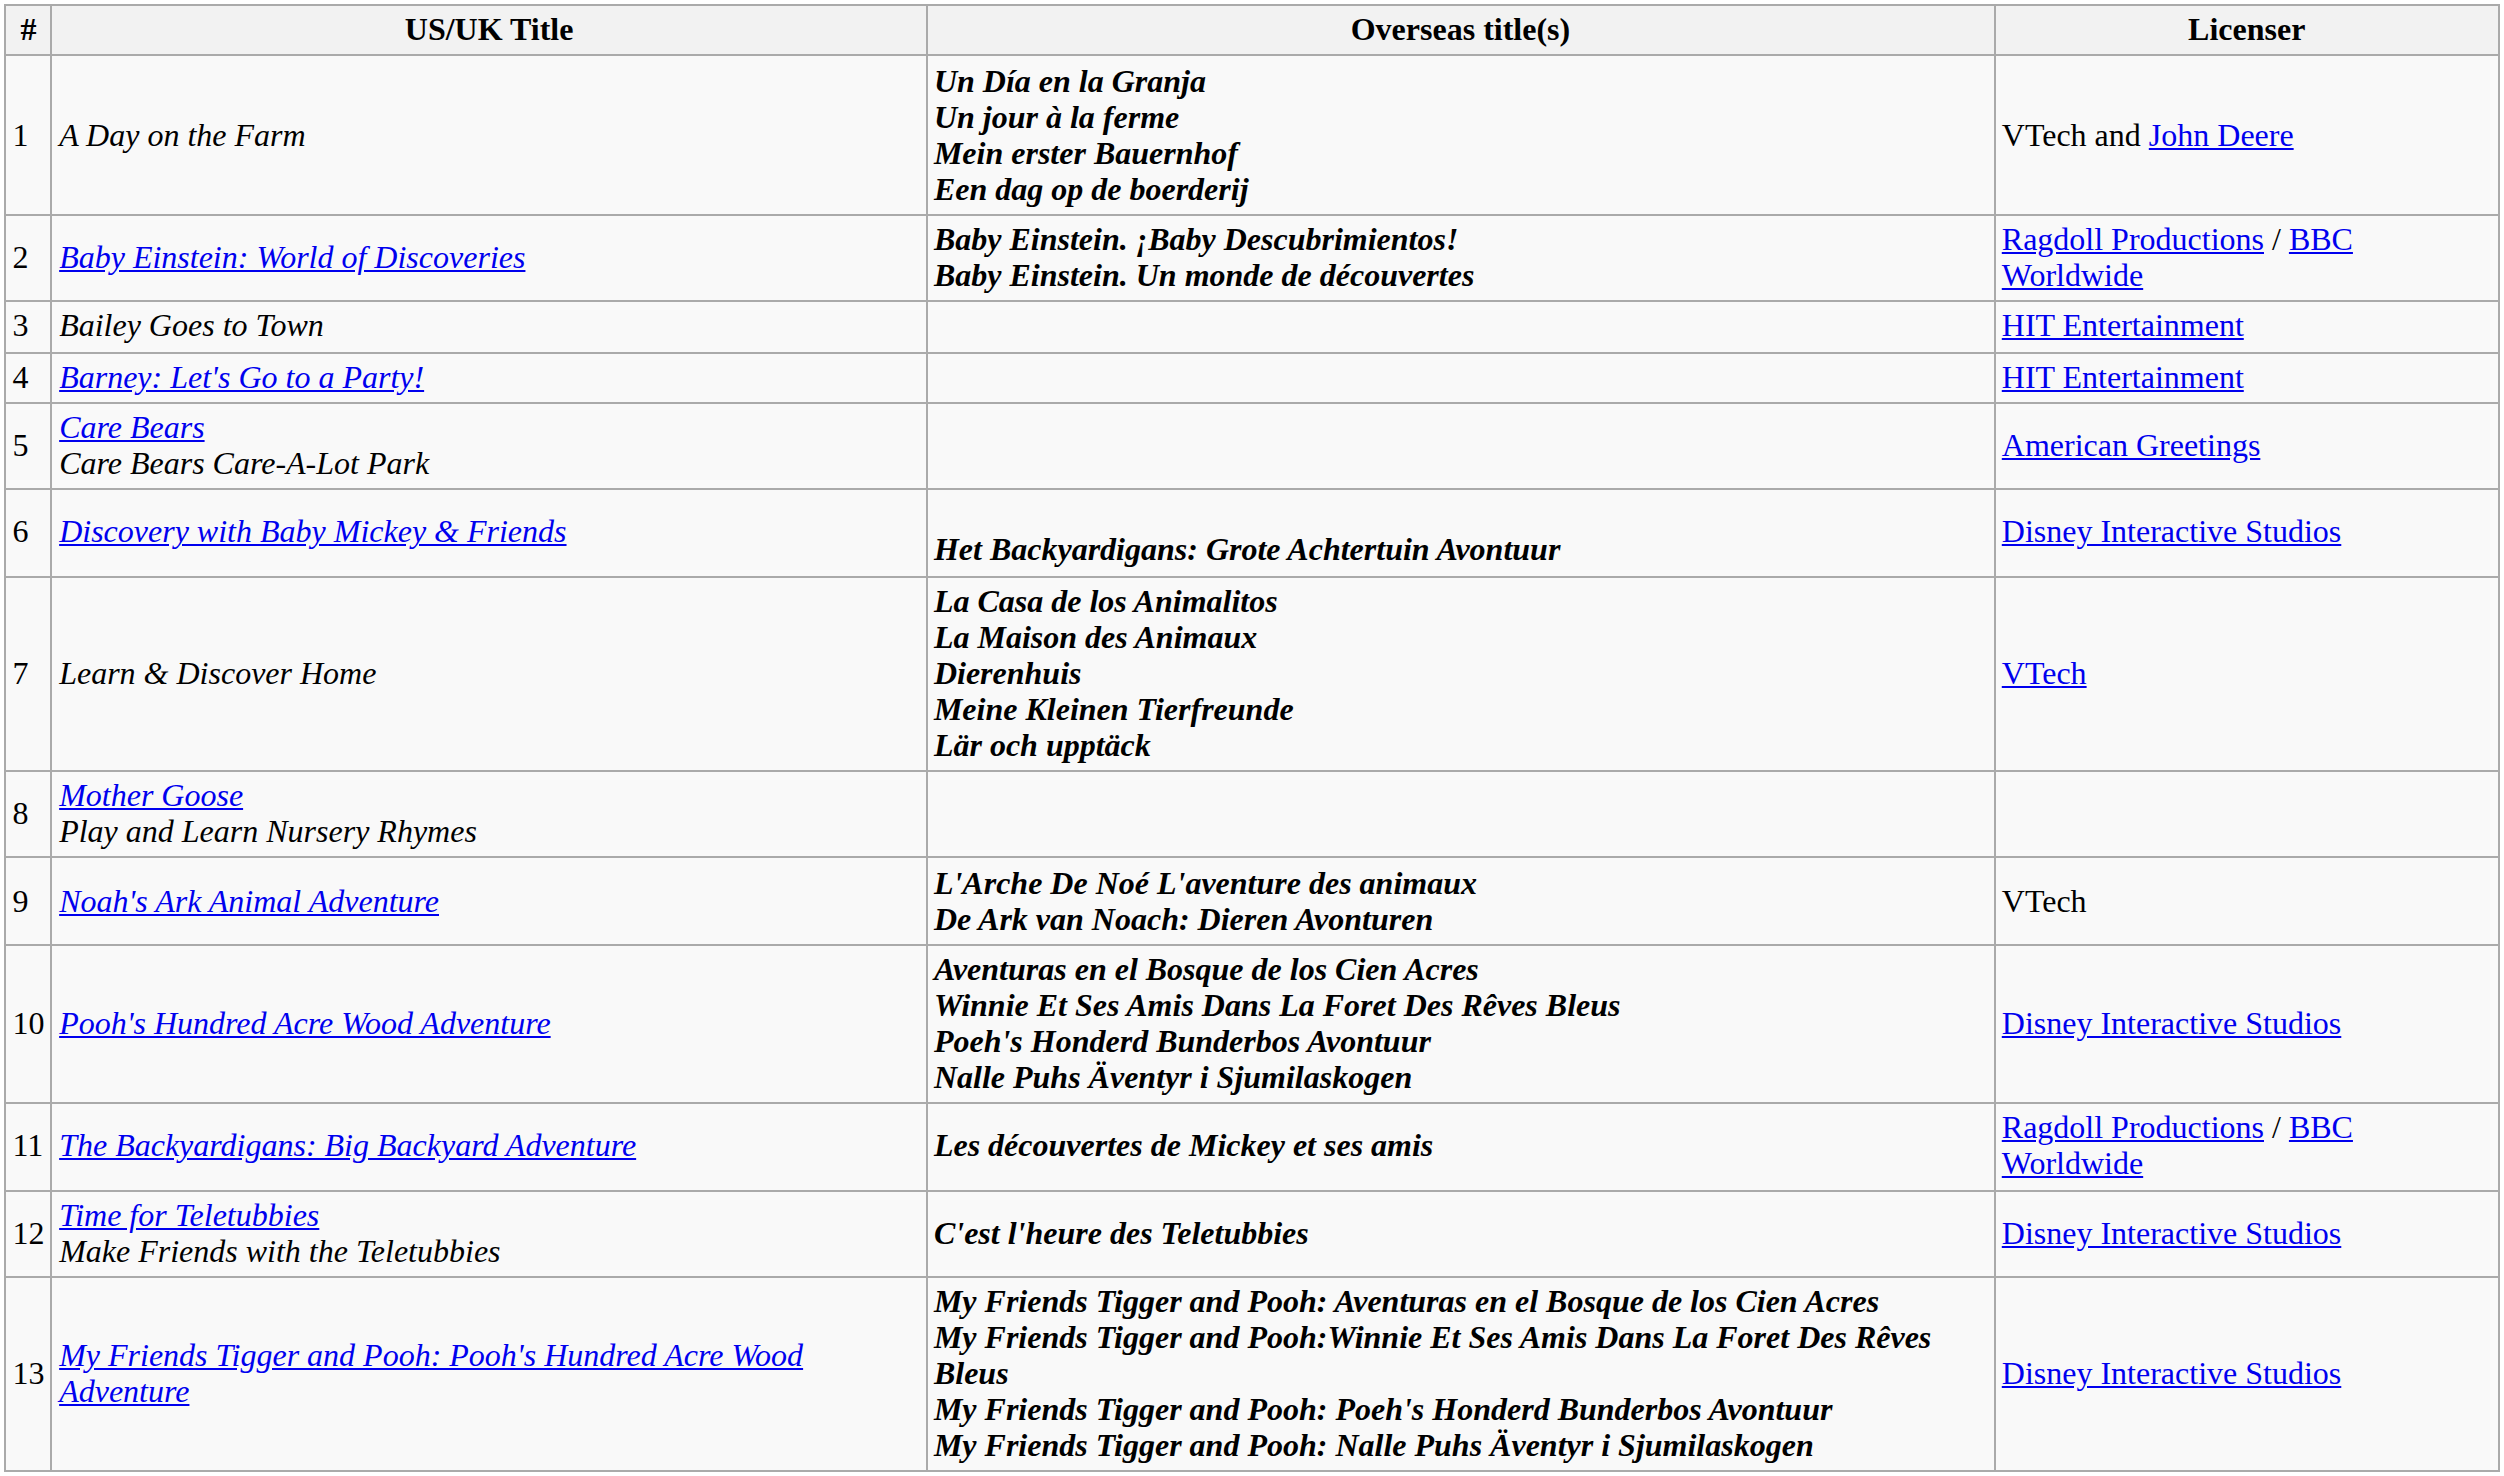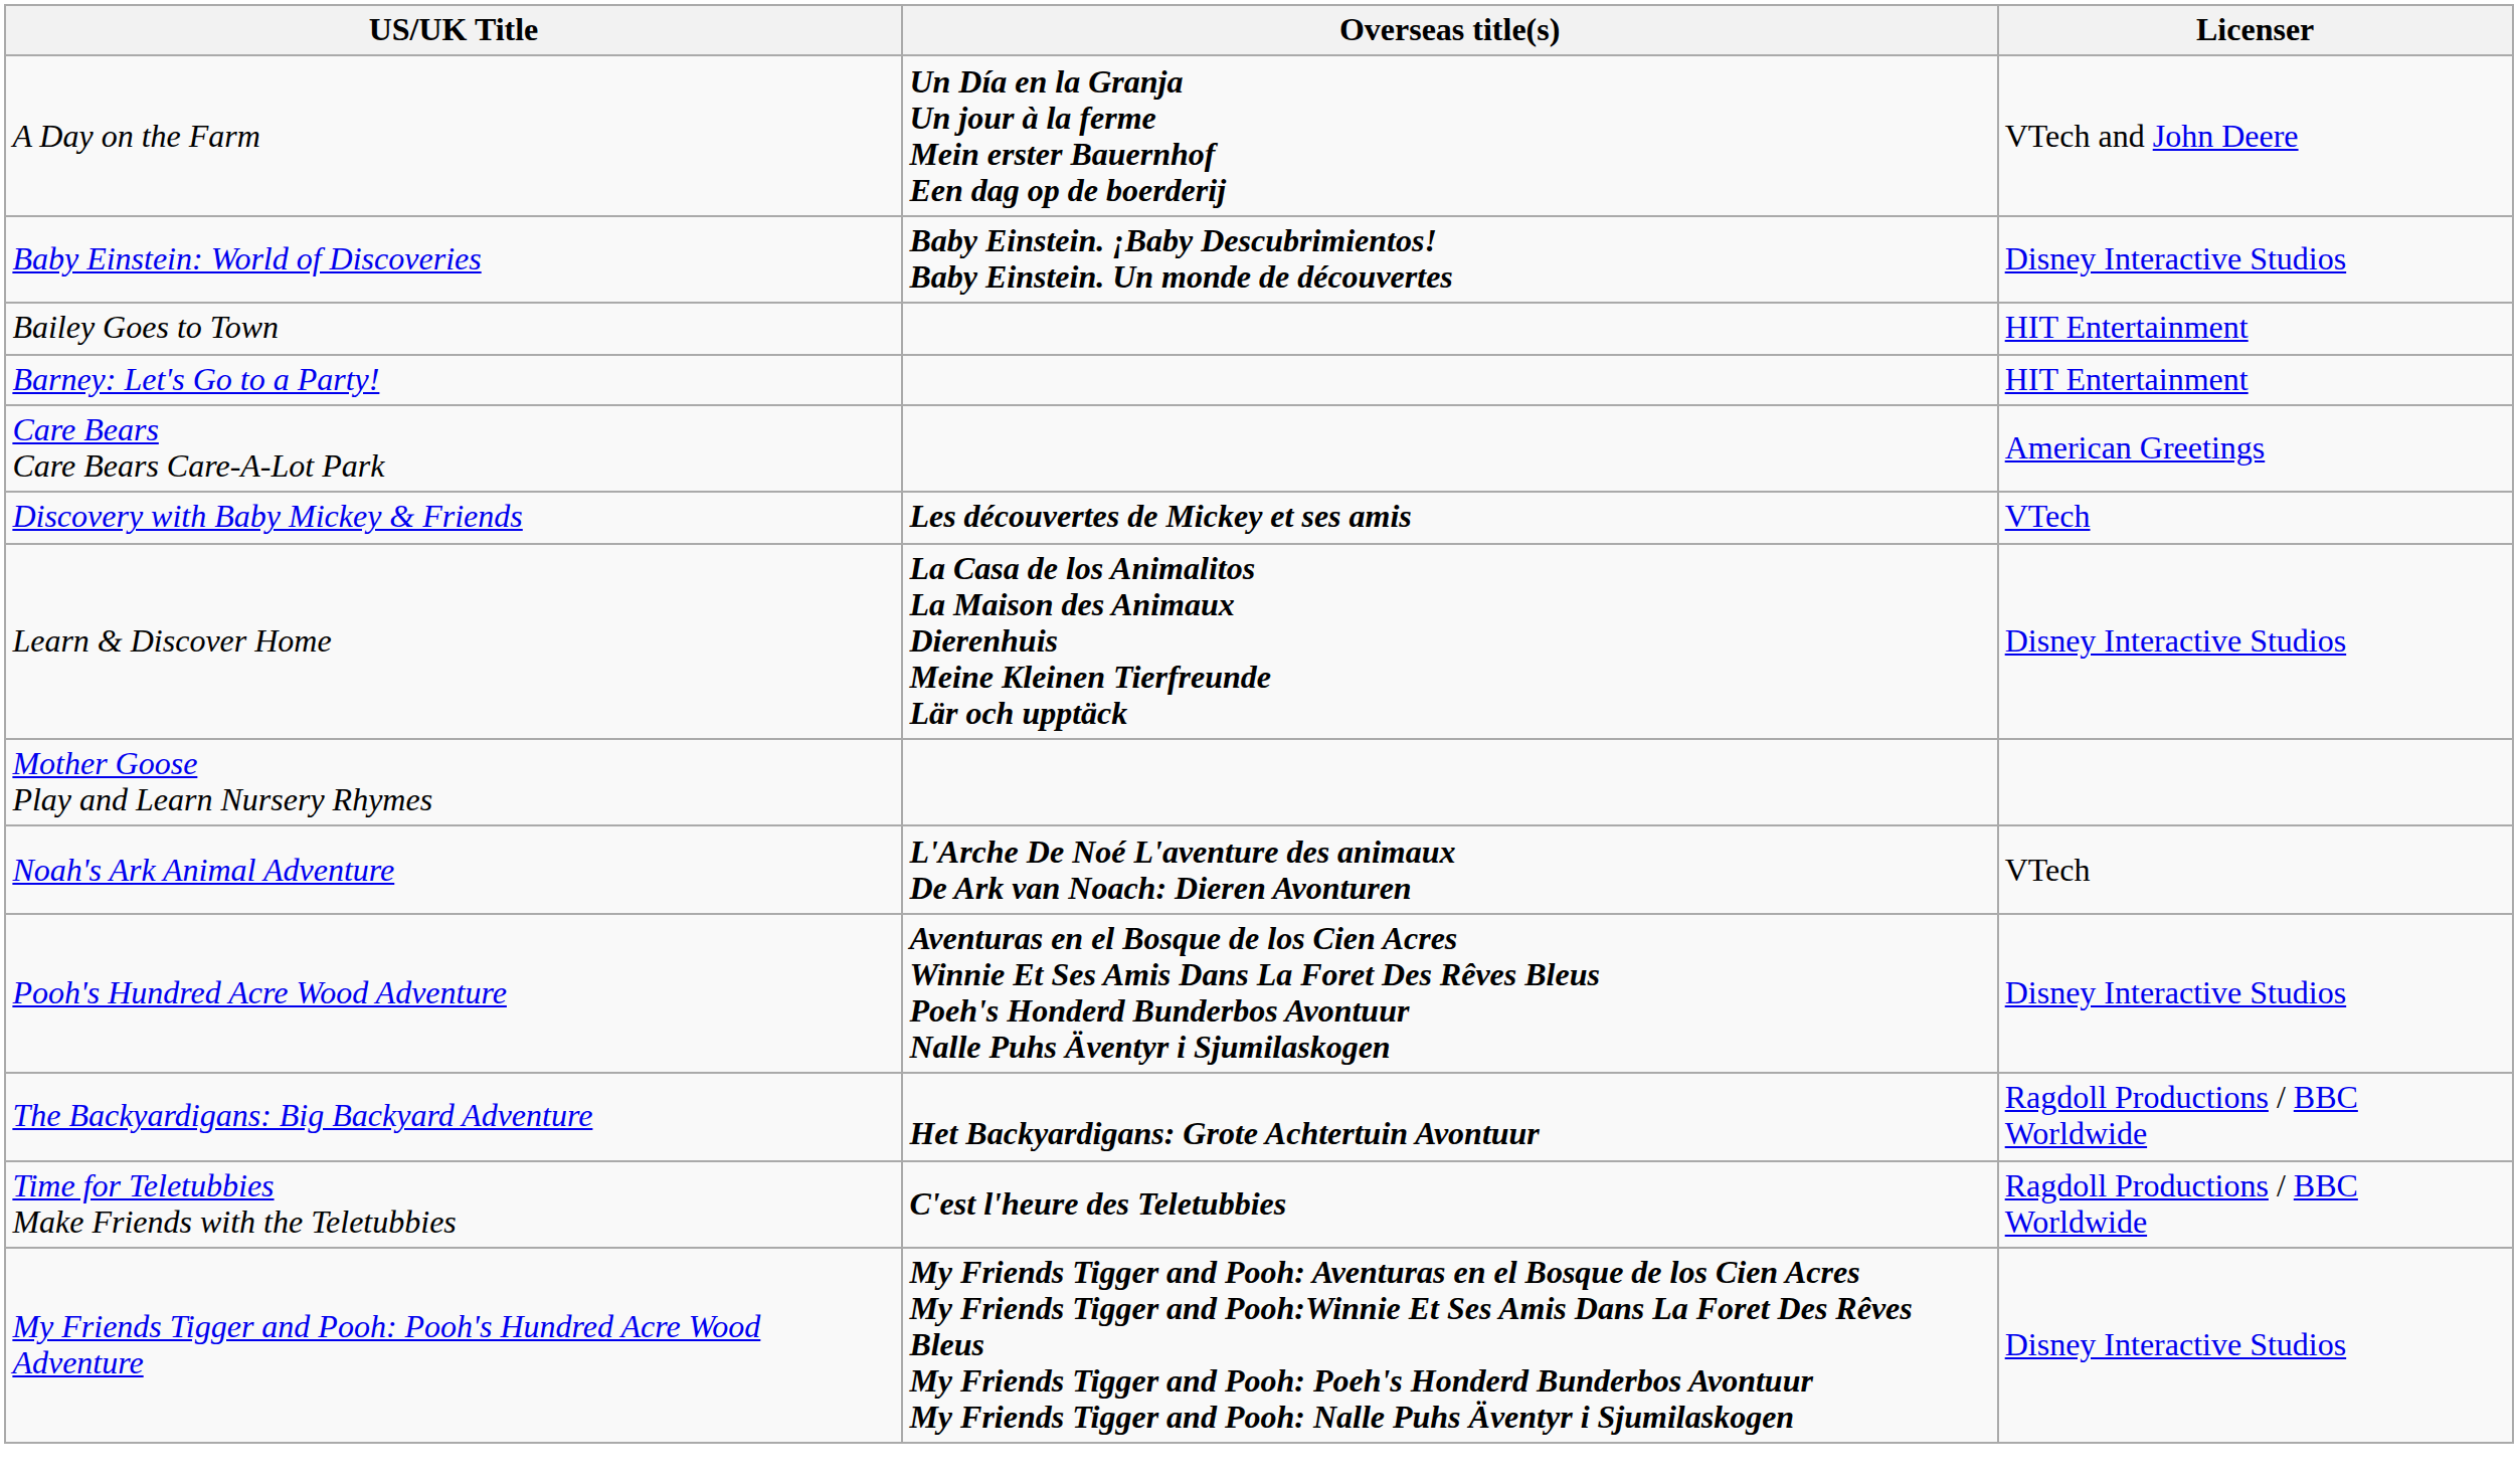- column: # | 1 | 2 | 3 | 4 | 5 | 6 | 7 | 8 | 9 | 10 | 11 | 12 | 13
Baby Einstein: World of Discoveries | Licenser: Ragdoll Productions / BBC Worldwide -> Disney Interactive Studios
Discovery with Baby Mickey & Friends | Overseas title(s): Het Backyardigans: Grote Achtertuin Avontuur -> Les découvertes de Mickey et ses amis
Discovery with Baby Mickey & Friends | Licenser: Disney Interactive Studios -> VTech
Learn & Discover Home | Licenser: VTech -> Disney Interactive Studios
The Backyardigans: Big Backyard Adventure | Overseas title(s): Les découvertes de Mickey et ses amis -> Het Backyardigans: Grote Achtertuin Avontuur
Time for Teletubbies Make Friends with the Teletubbies | Licenser: Disney Interactive Studios -> Ragdoll Productions / BBC Worldwide
